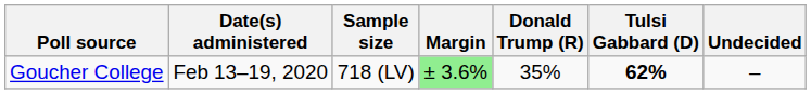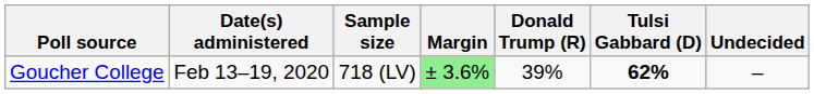Goucher College | Donald Trump (R): 35% -> 39%
